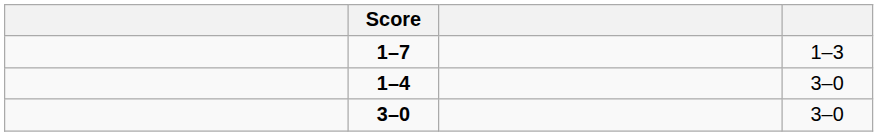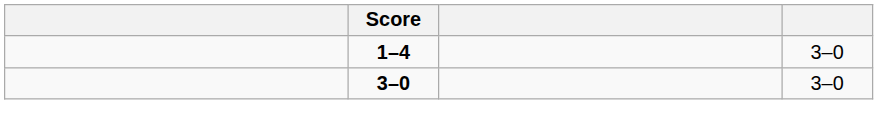- row: 1–7 | 1–3
